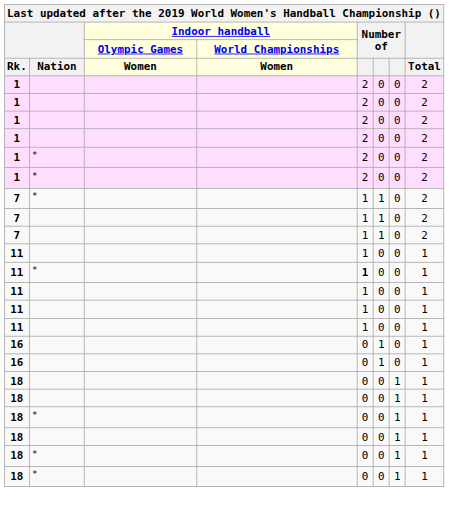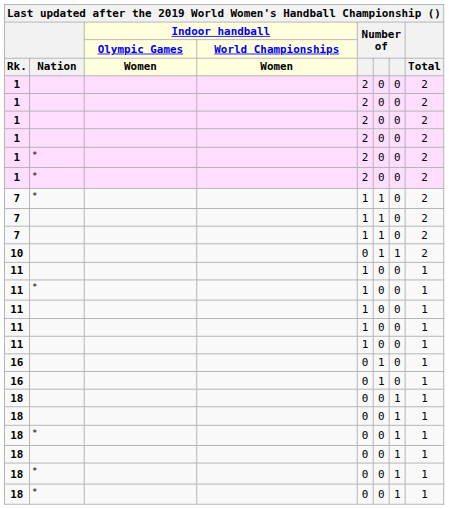+ row: 10 | 0 | 1 | 1 | 2
11 / * | column 5: bold -> normal
